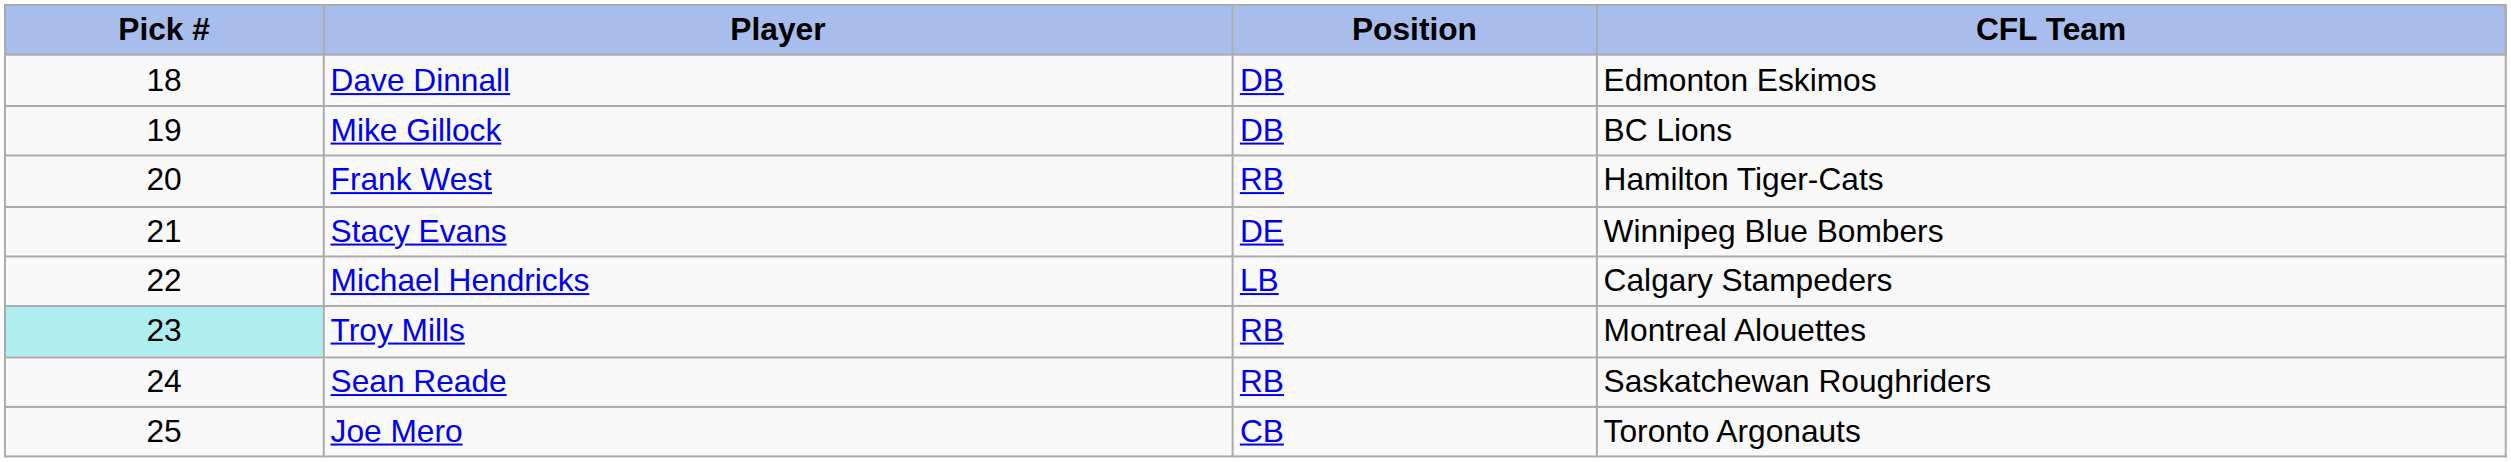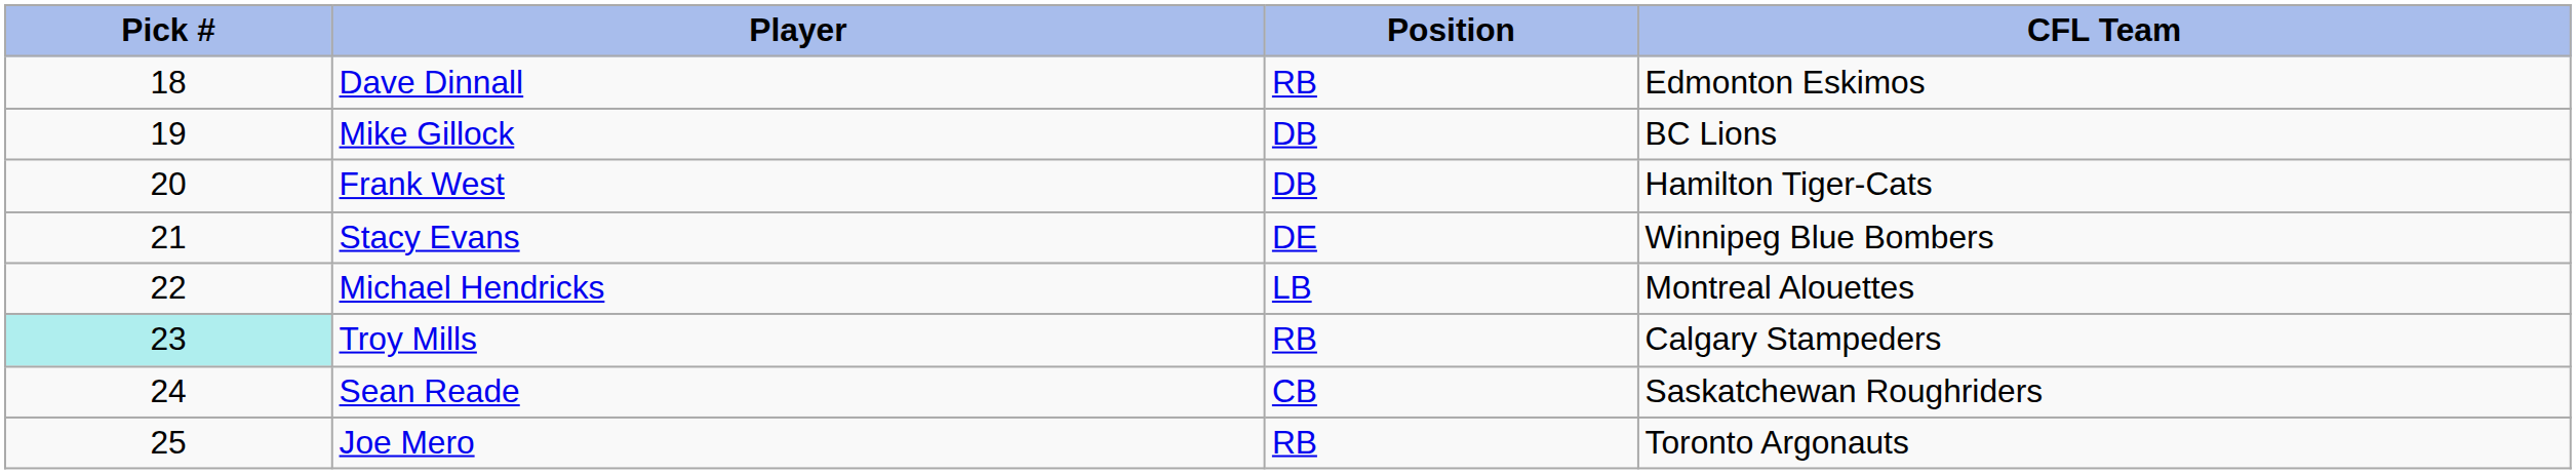Dave Dinnall | Position: DB -> RB
Frank West | Position: RB -> DB
Michael Hendricks | CFL Team: Calgary Stampeders -> Montreal Alouettes
Troy Mills | CFL Team: Montreal Alouettes -> Calgary Stampeders
Sean Reade | Position: RB -> CB
Joe Mero | Position: CB -> RB
